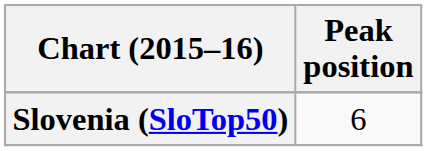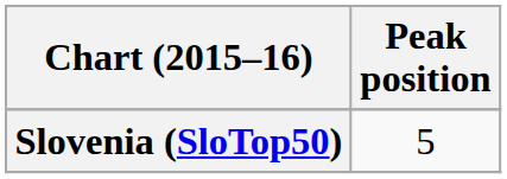Slovenia (SloTop50) | Peak position: 6 -> 5
